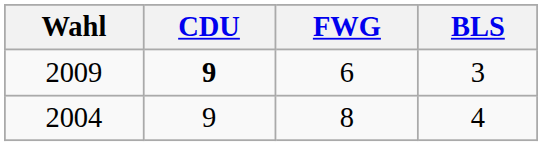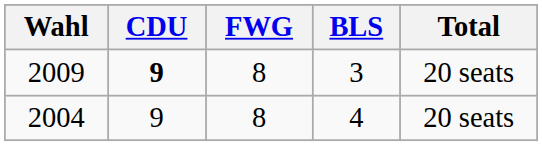+ column: Total | 20 seats | 20 seats
2009 | FWG: 6 -> 8
